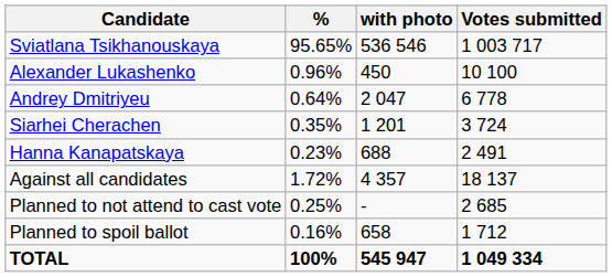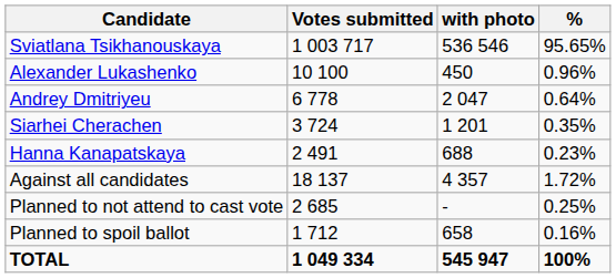columns swapped: Votes submitted <-> %
